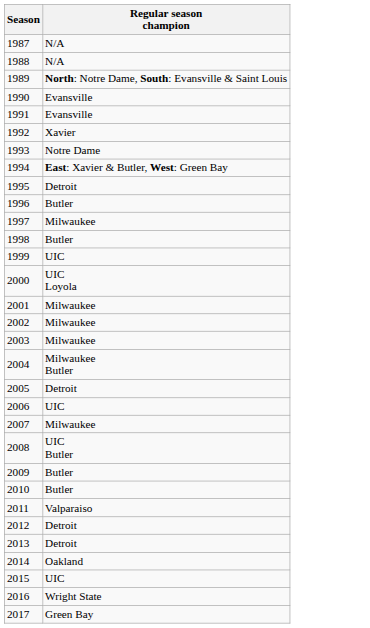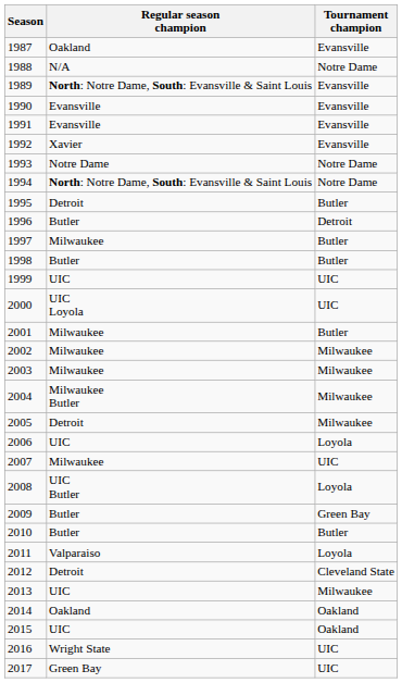+ column: Tournament champion | Evansville | Notre Dame | Evansville | Evansville | Evansville | Evansville | Notre Dame | Notre Dame | Butler | Detroit | Butler | Butler | UIC | UIC | Butler | Milwaukee | Milwaukee | Milwaukee | Milwaukee | Loyola | UIC | Loyola | Green Bay | Butler | Loyola | Cleveland State | Milwaukee | Oakland | Oakland | UIC | UIC
1987 | Regular season champion: N/A -> Oakland
1994 | Regular season champion: East: Xavier & Butler, West: Green Bay -> North: Notre Dame, South: Evansville & Saint Louis
2013 | Regular season champion: Detroit -> UIC
